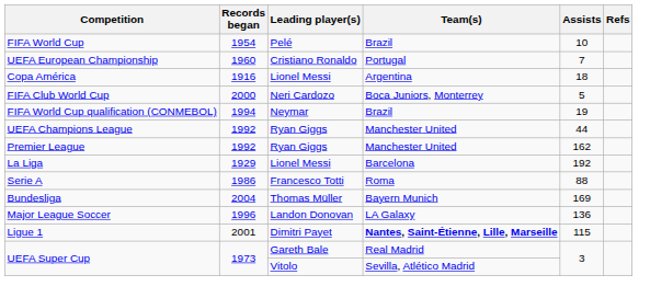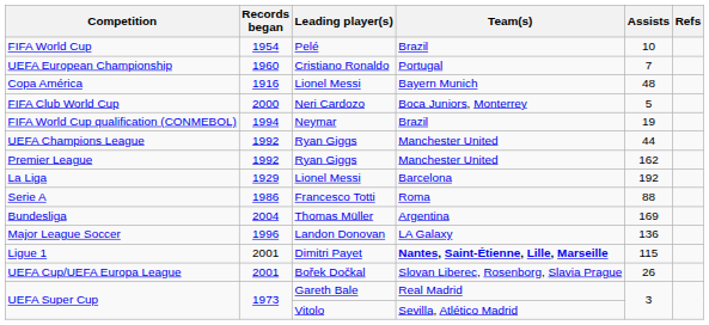Copa América | Team(s): Argentina -> Bayern Munich
Copa América | Assists: 18 -> 48
Bundesliga | Team(s): Bayern Munich -> Argentina
+ row: UEFA Cup/UEFA Europa League | 2001 | Bořek Dočkal | Slovan Liberec, Rosenborg, Slavia Prague | 26
